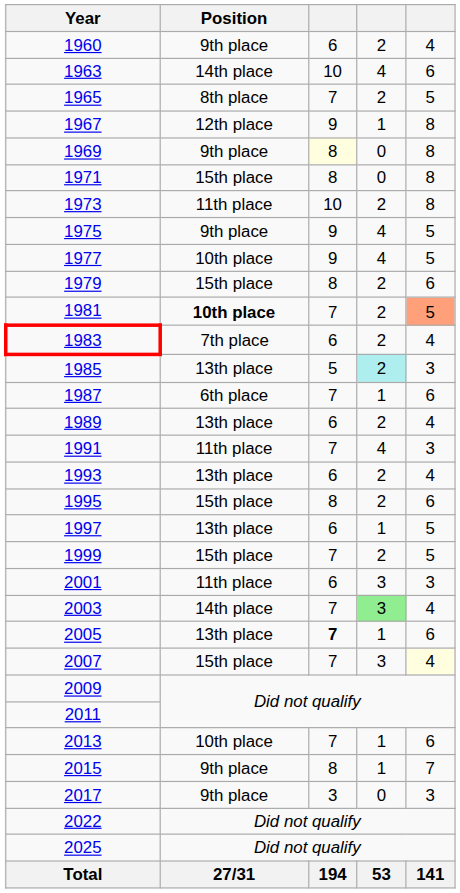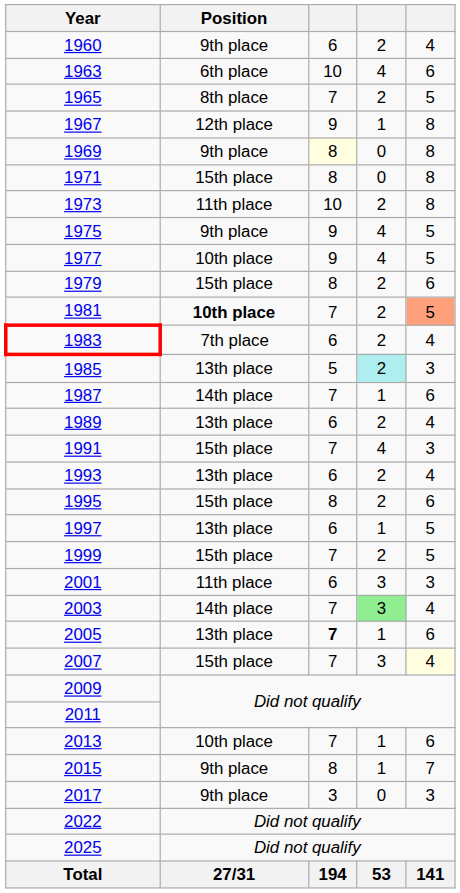1963 | Position: 14th place -> 6th place
1987 | Position: 6th place -> 14th place
1991 | Position: 11th place -> 15th place
